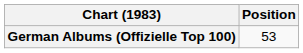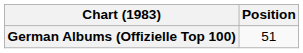German Albums (Offizielle Top 100) | Position: 53 -> 51
